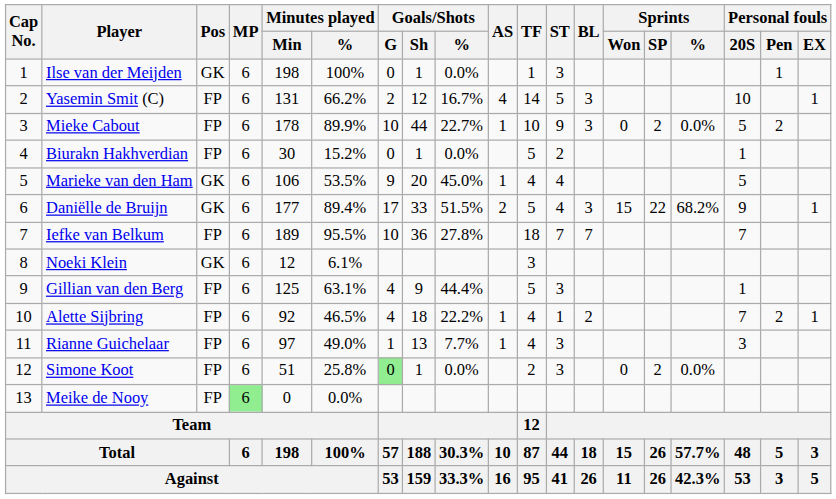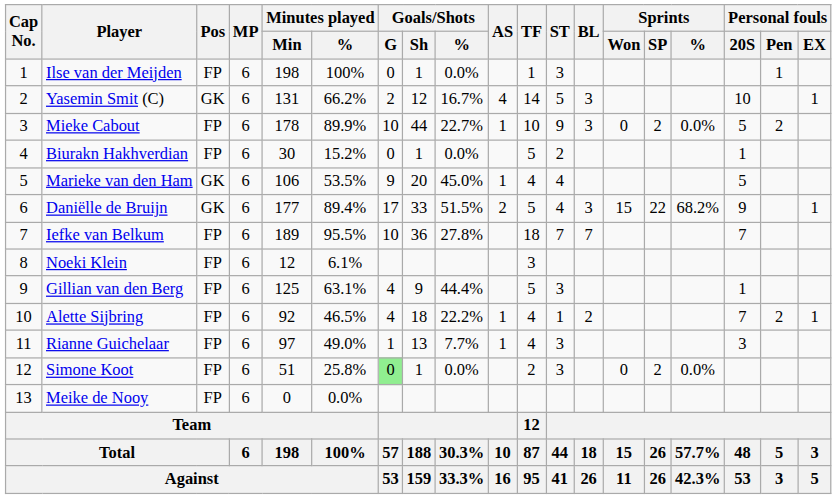Ilse van der Meijden | Pos: GK -> FP
Yasemin Smit (C) | Pos: FP -> GK
Noeki Klein | Pos: GK -> FP
Meike de Nooy | MP: lightgreen background -> no background
